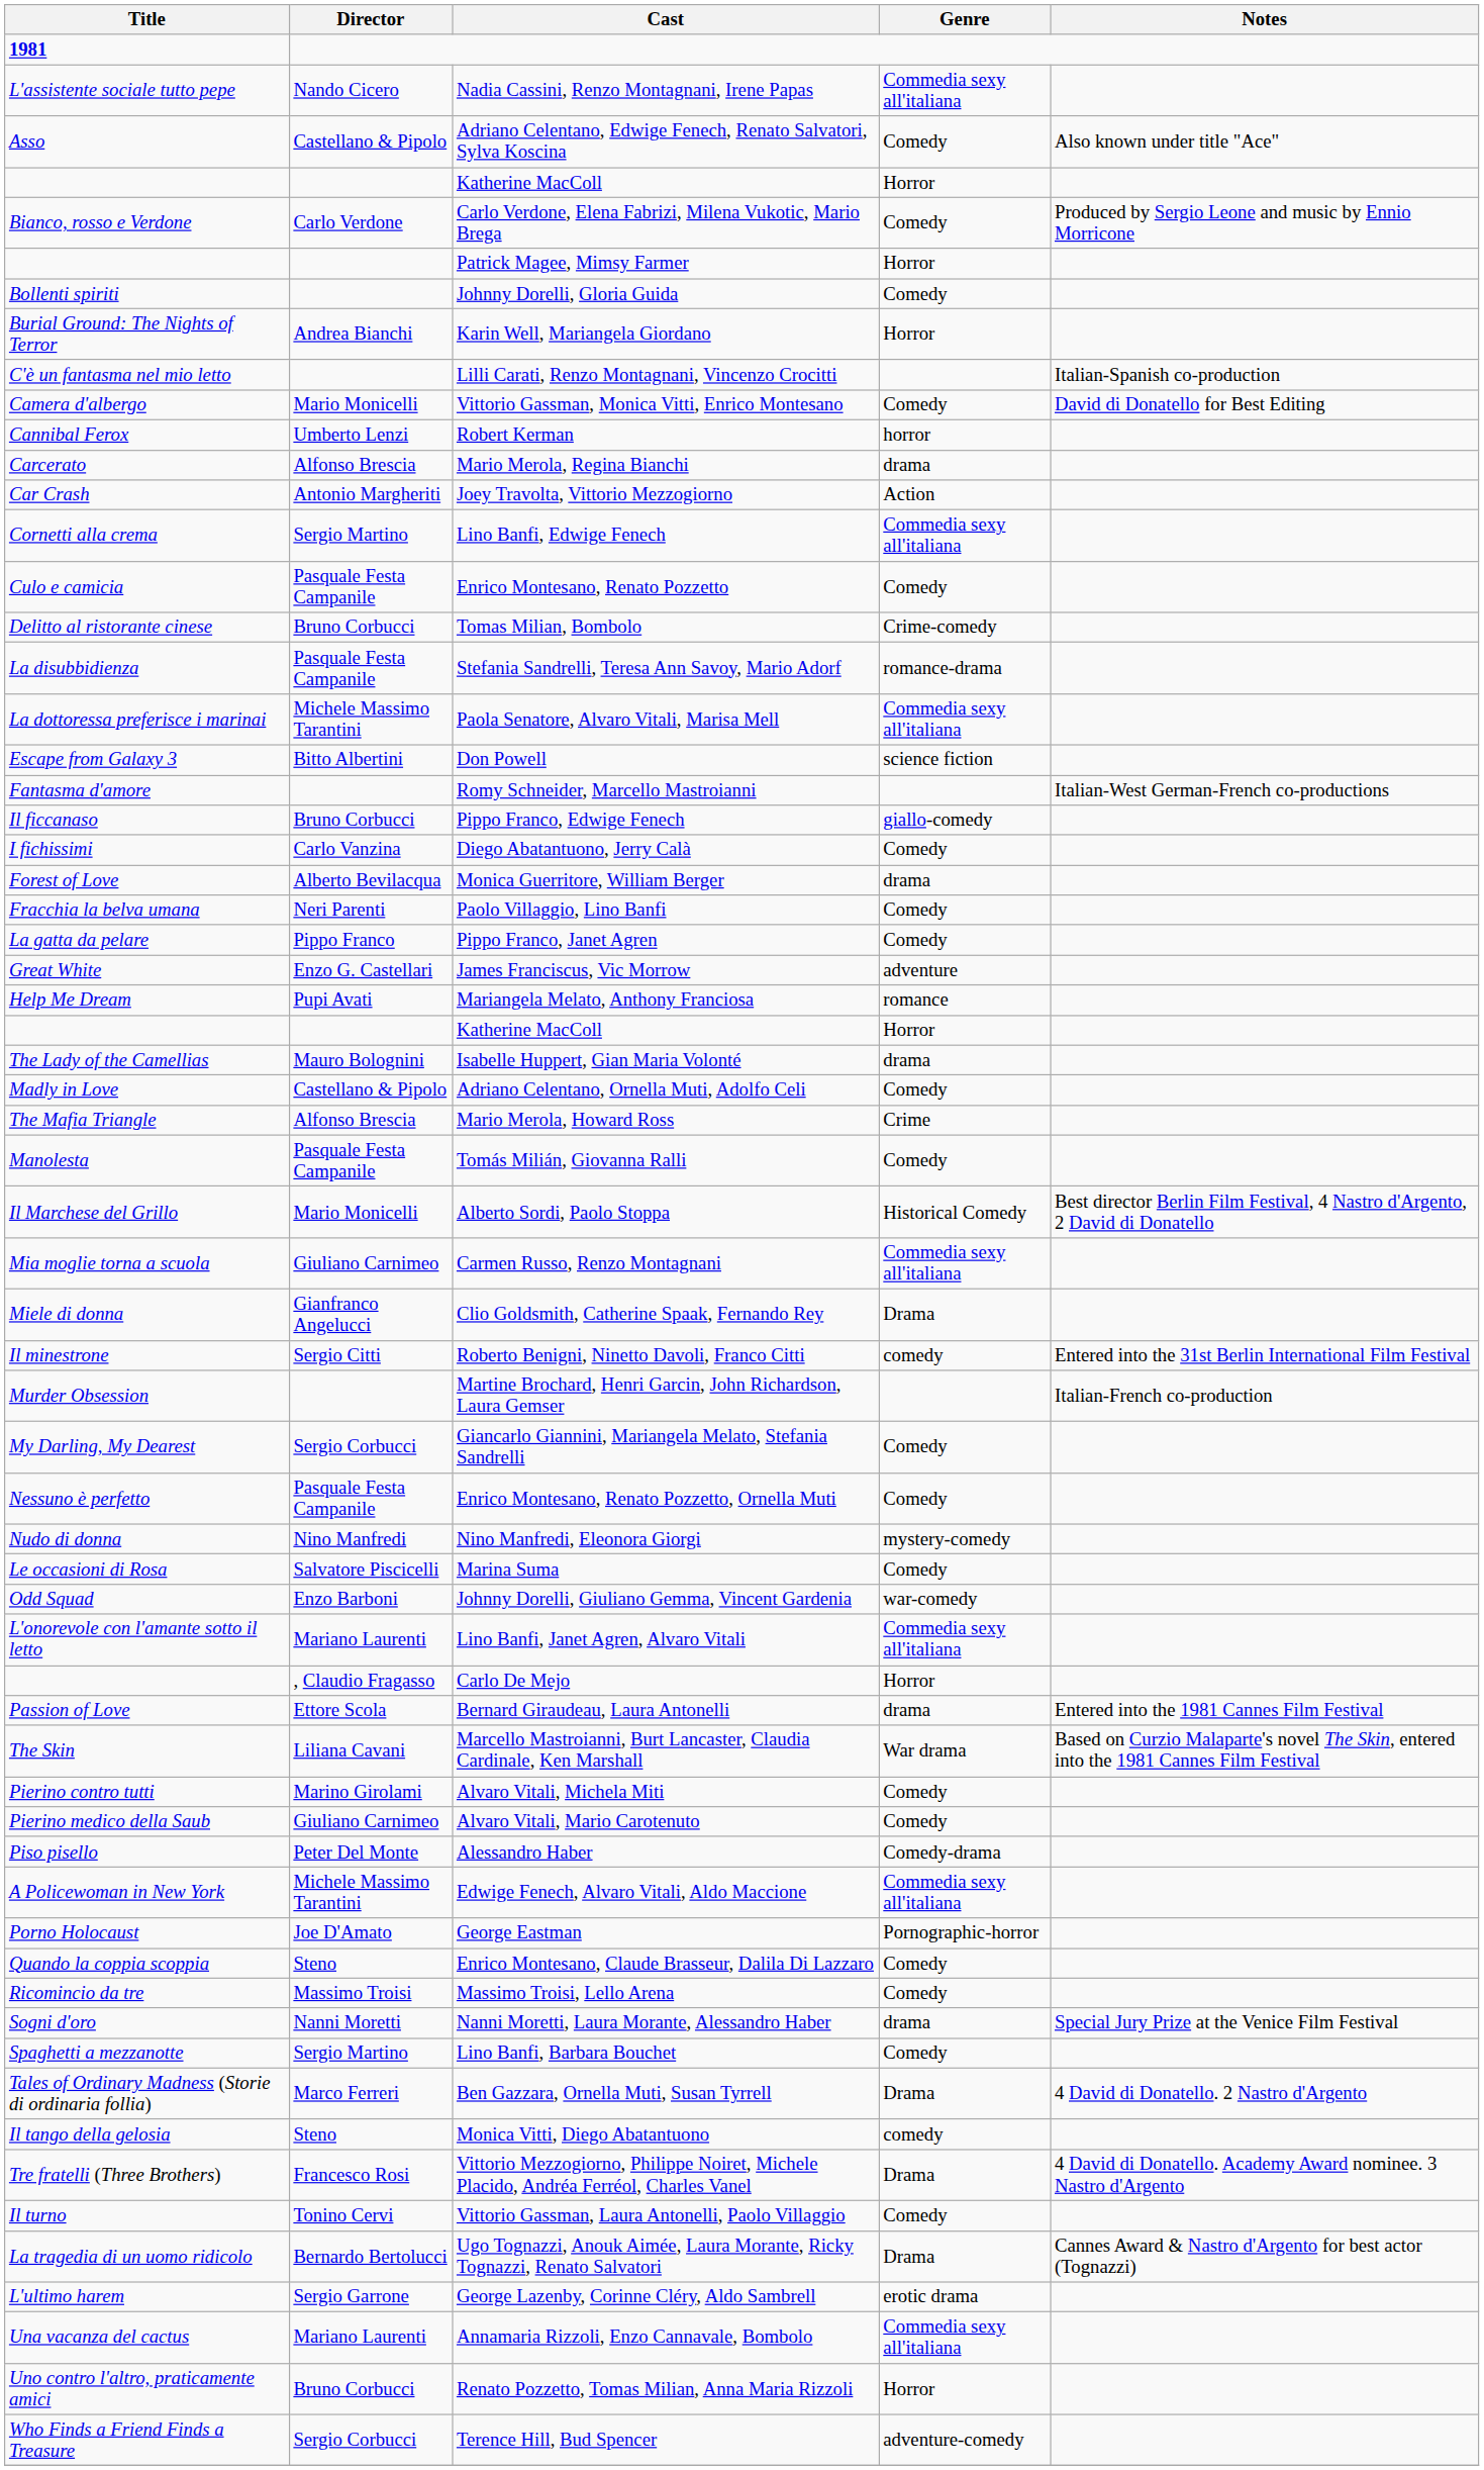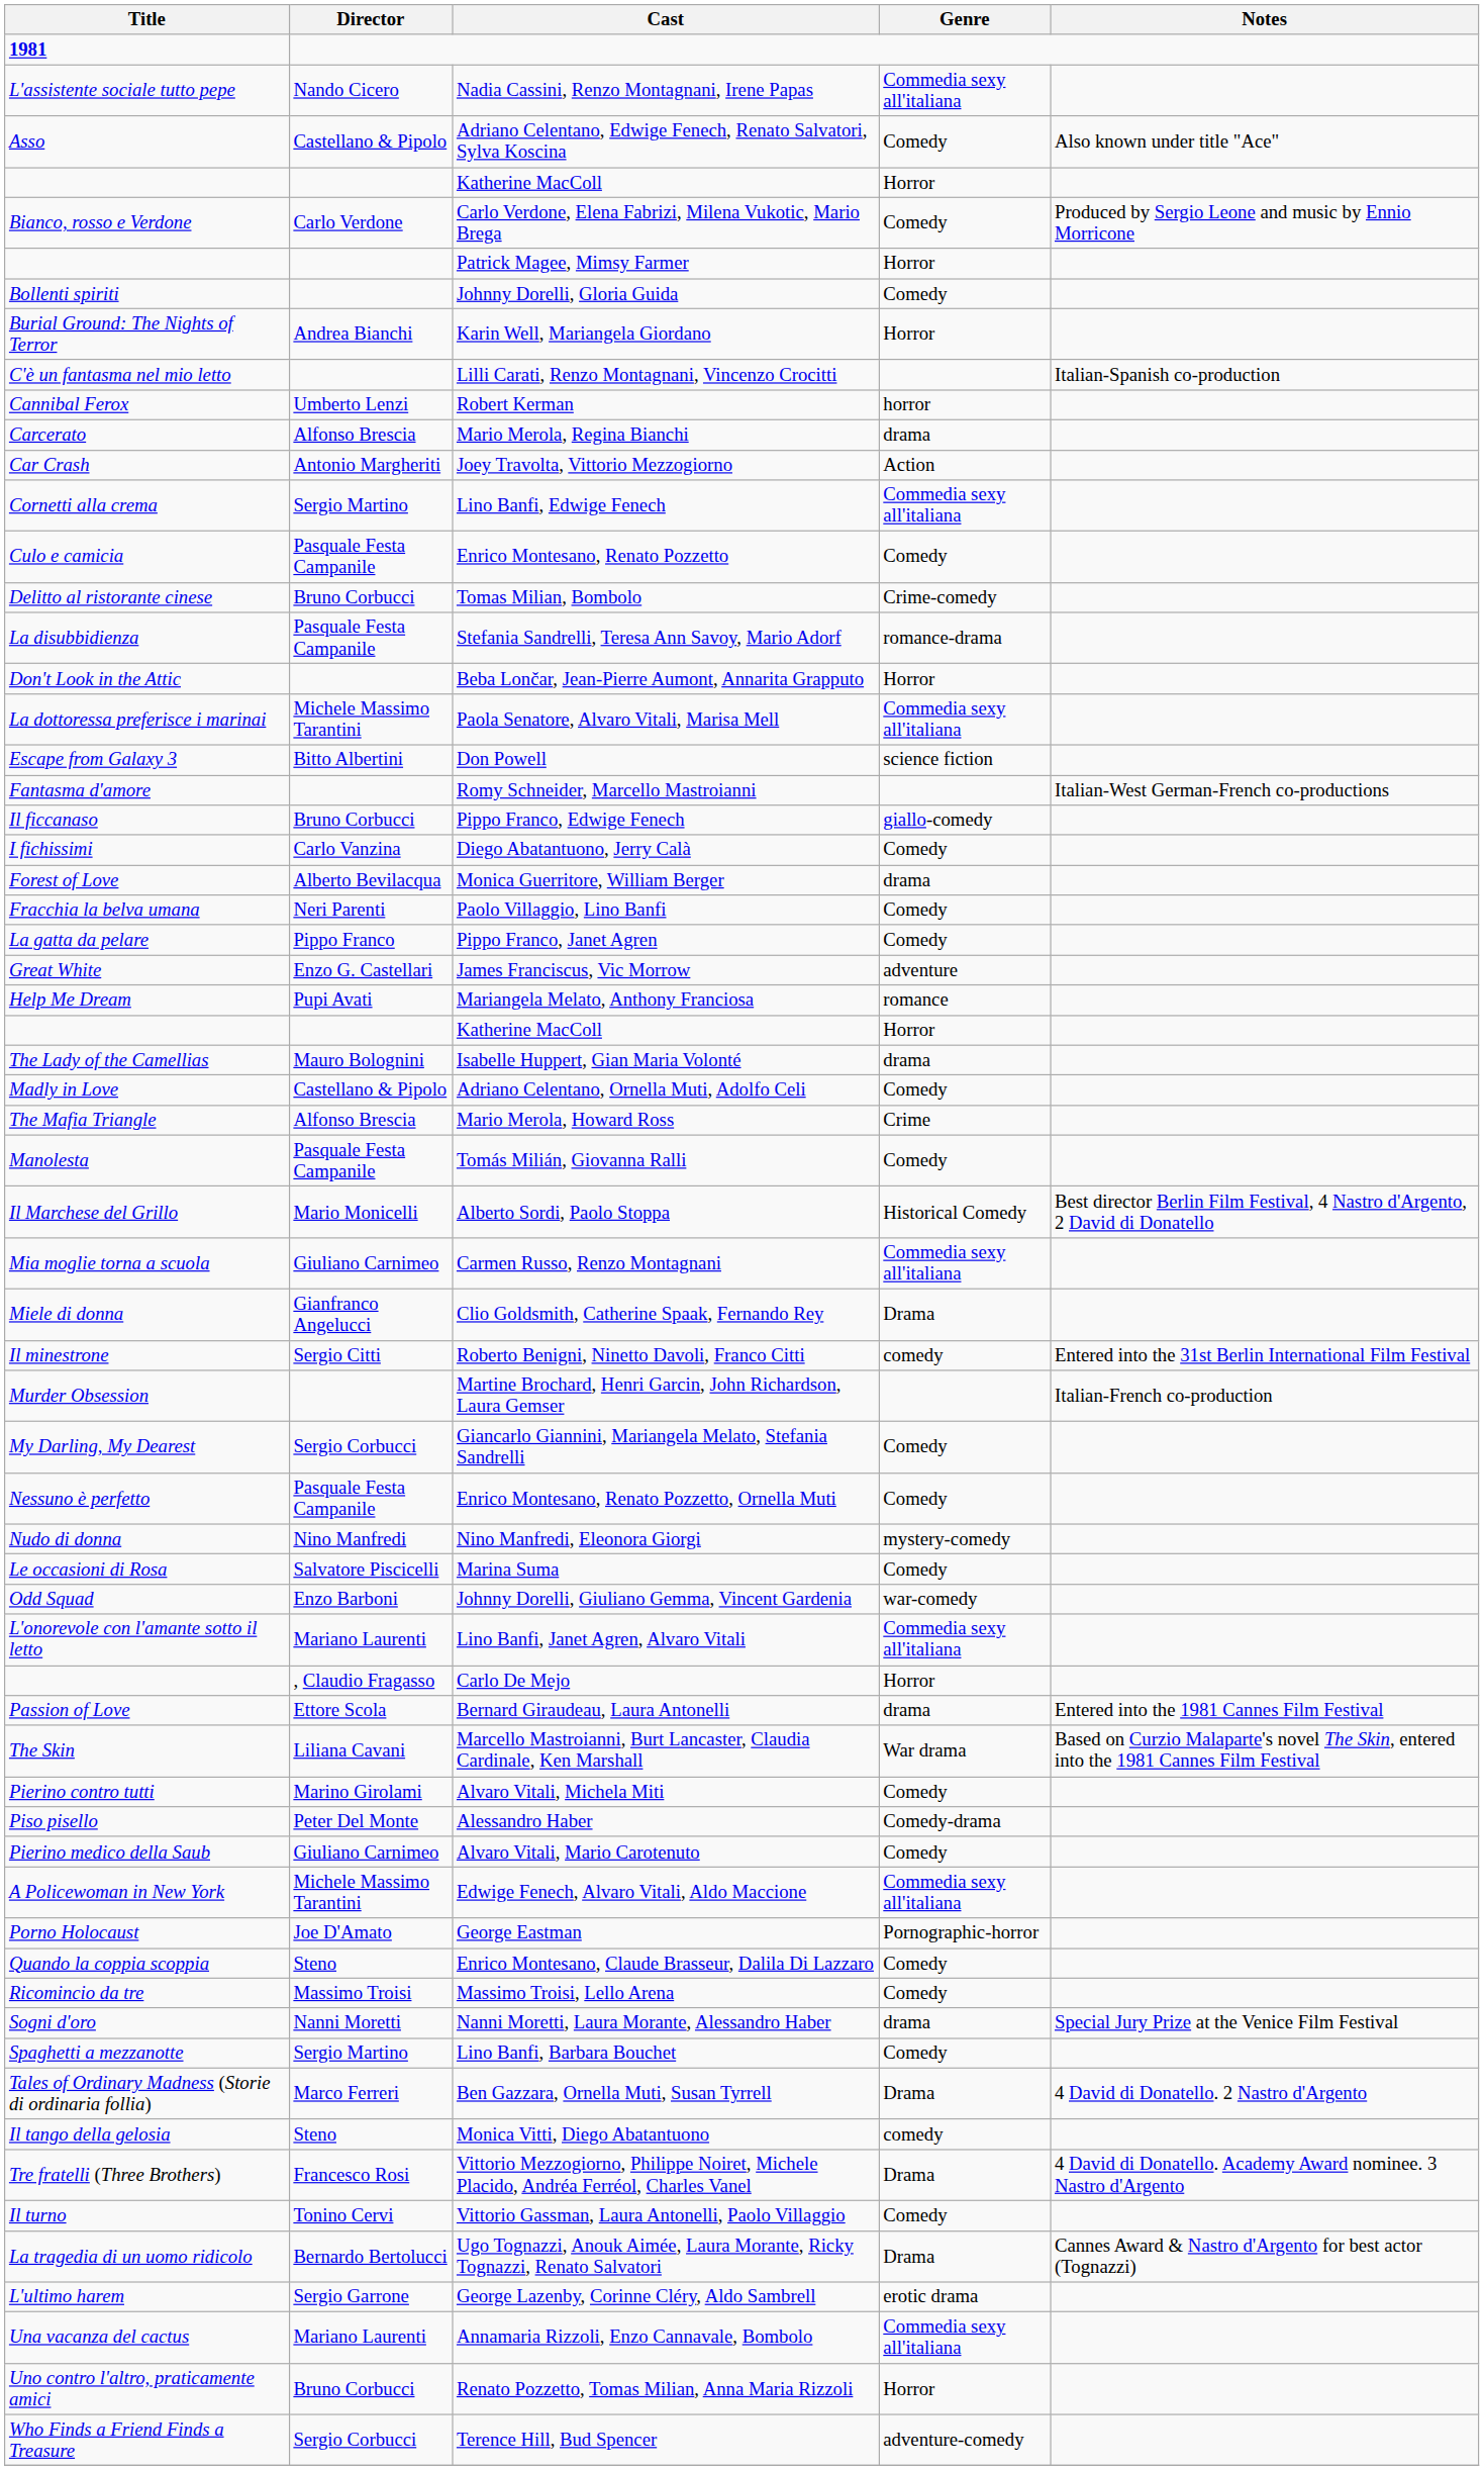- row: Camera d'albergo | Mario Monicelli | Vittorio Gassman, Monica Vitti, Enrico Montesano | Comedy | David di Donatello for Best Editing
+ row: Don't Look in the Attic | Beba Lončar, Jean-Pierre Aumont, Annarita Grapputo | Horror
rows swapped: Alvaro Vitali, Mario Carotenuto <-> Alessandro Haber
